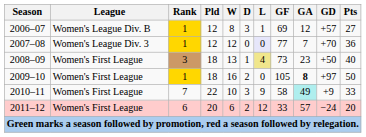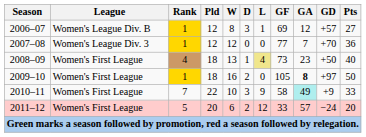2007–08 | L: lavender background -> no background
2008–09 | Rank: 3 -> 4
2011–12 | Rank: 6 -> 5
